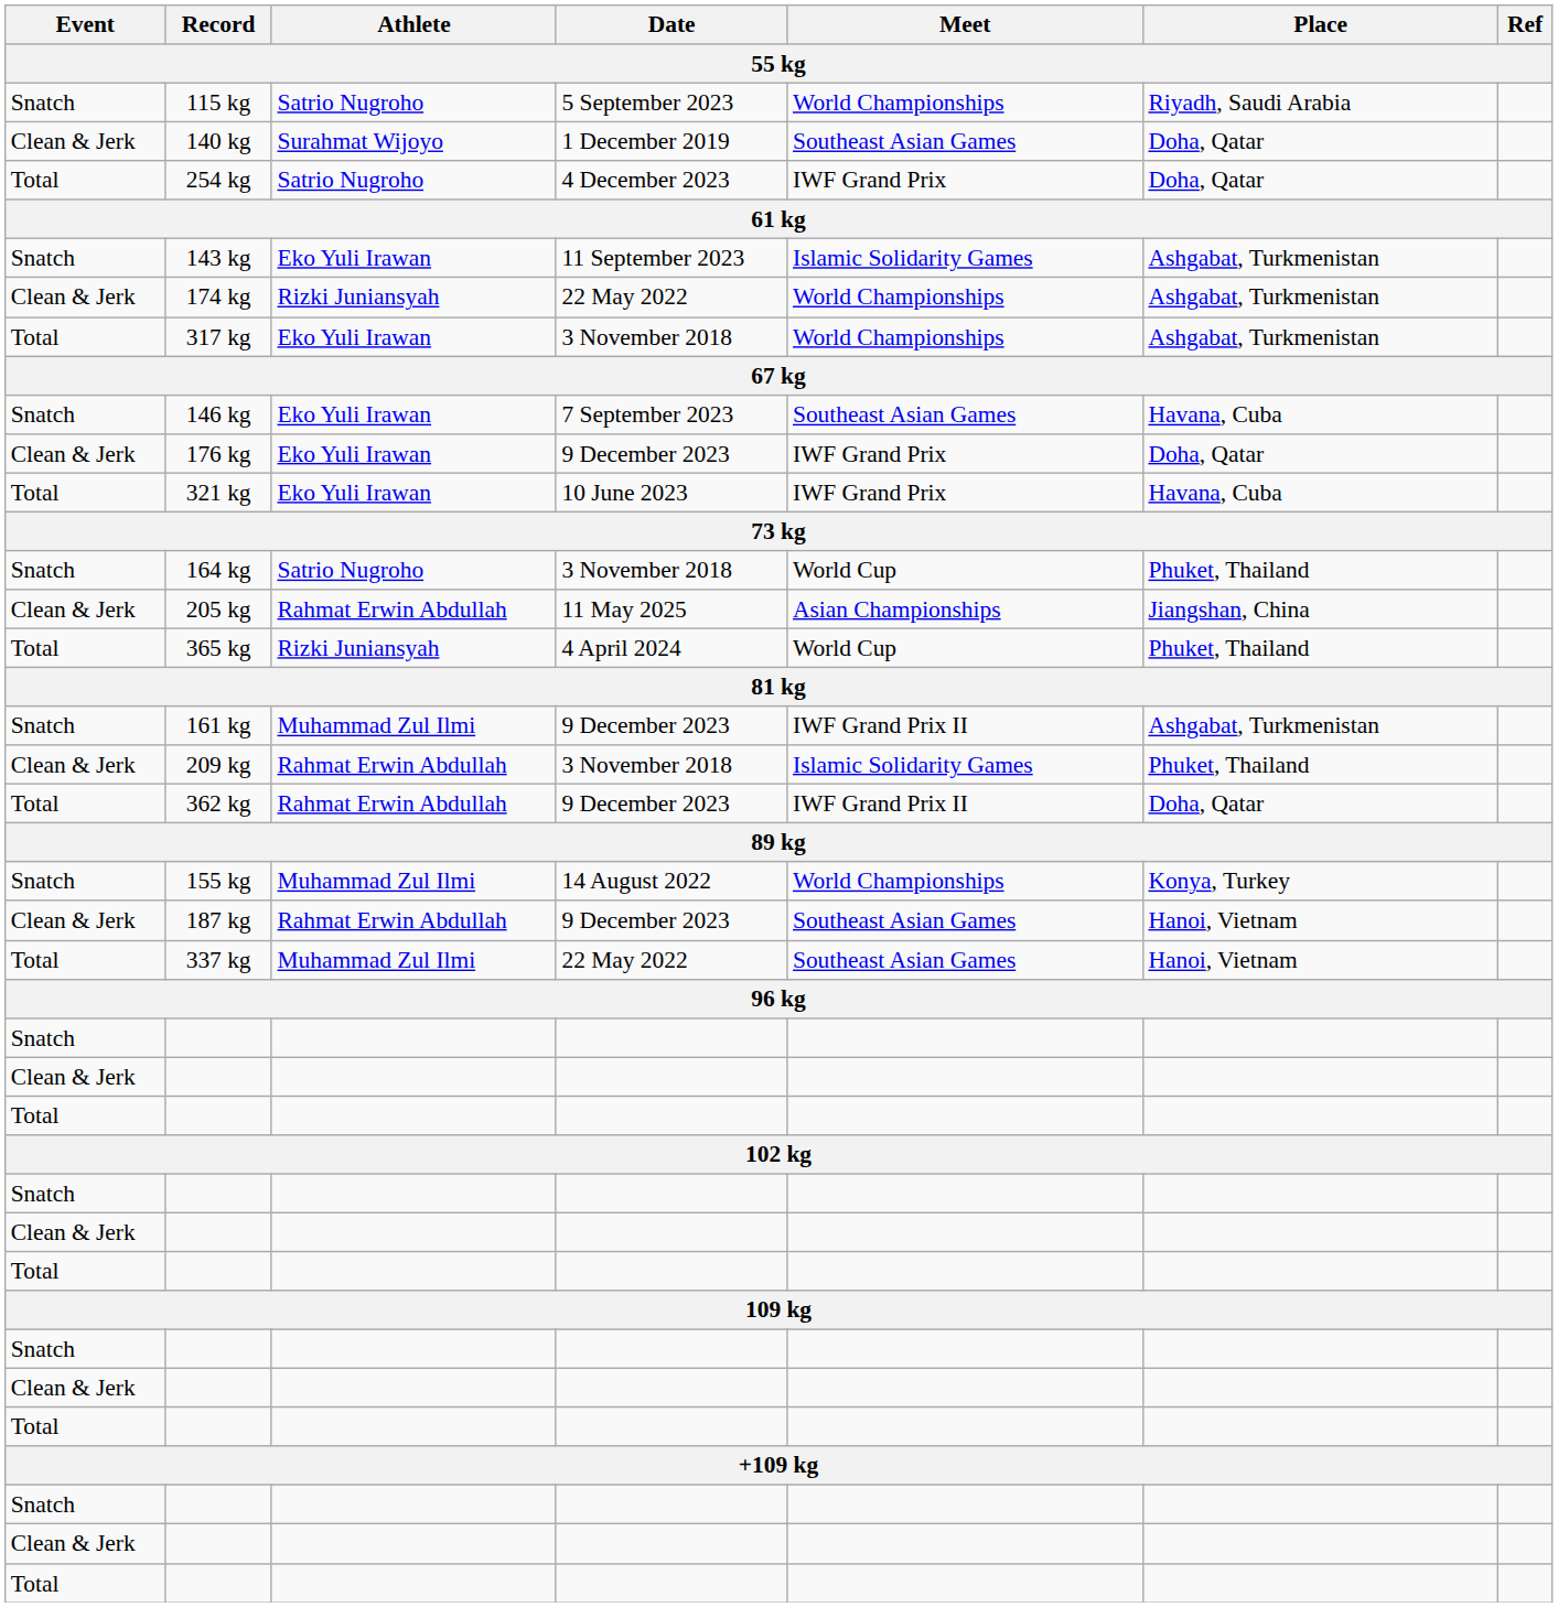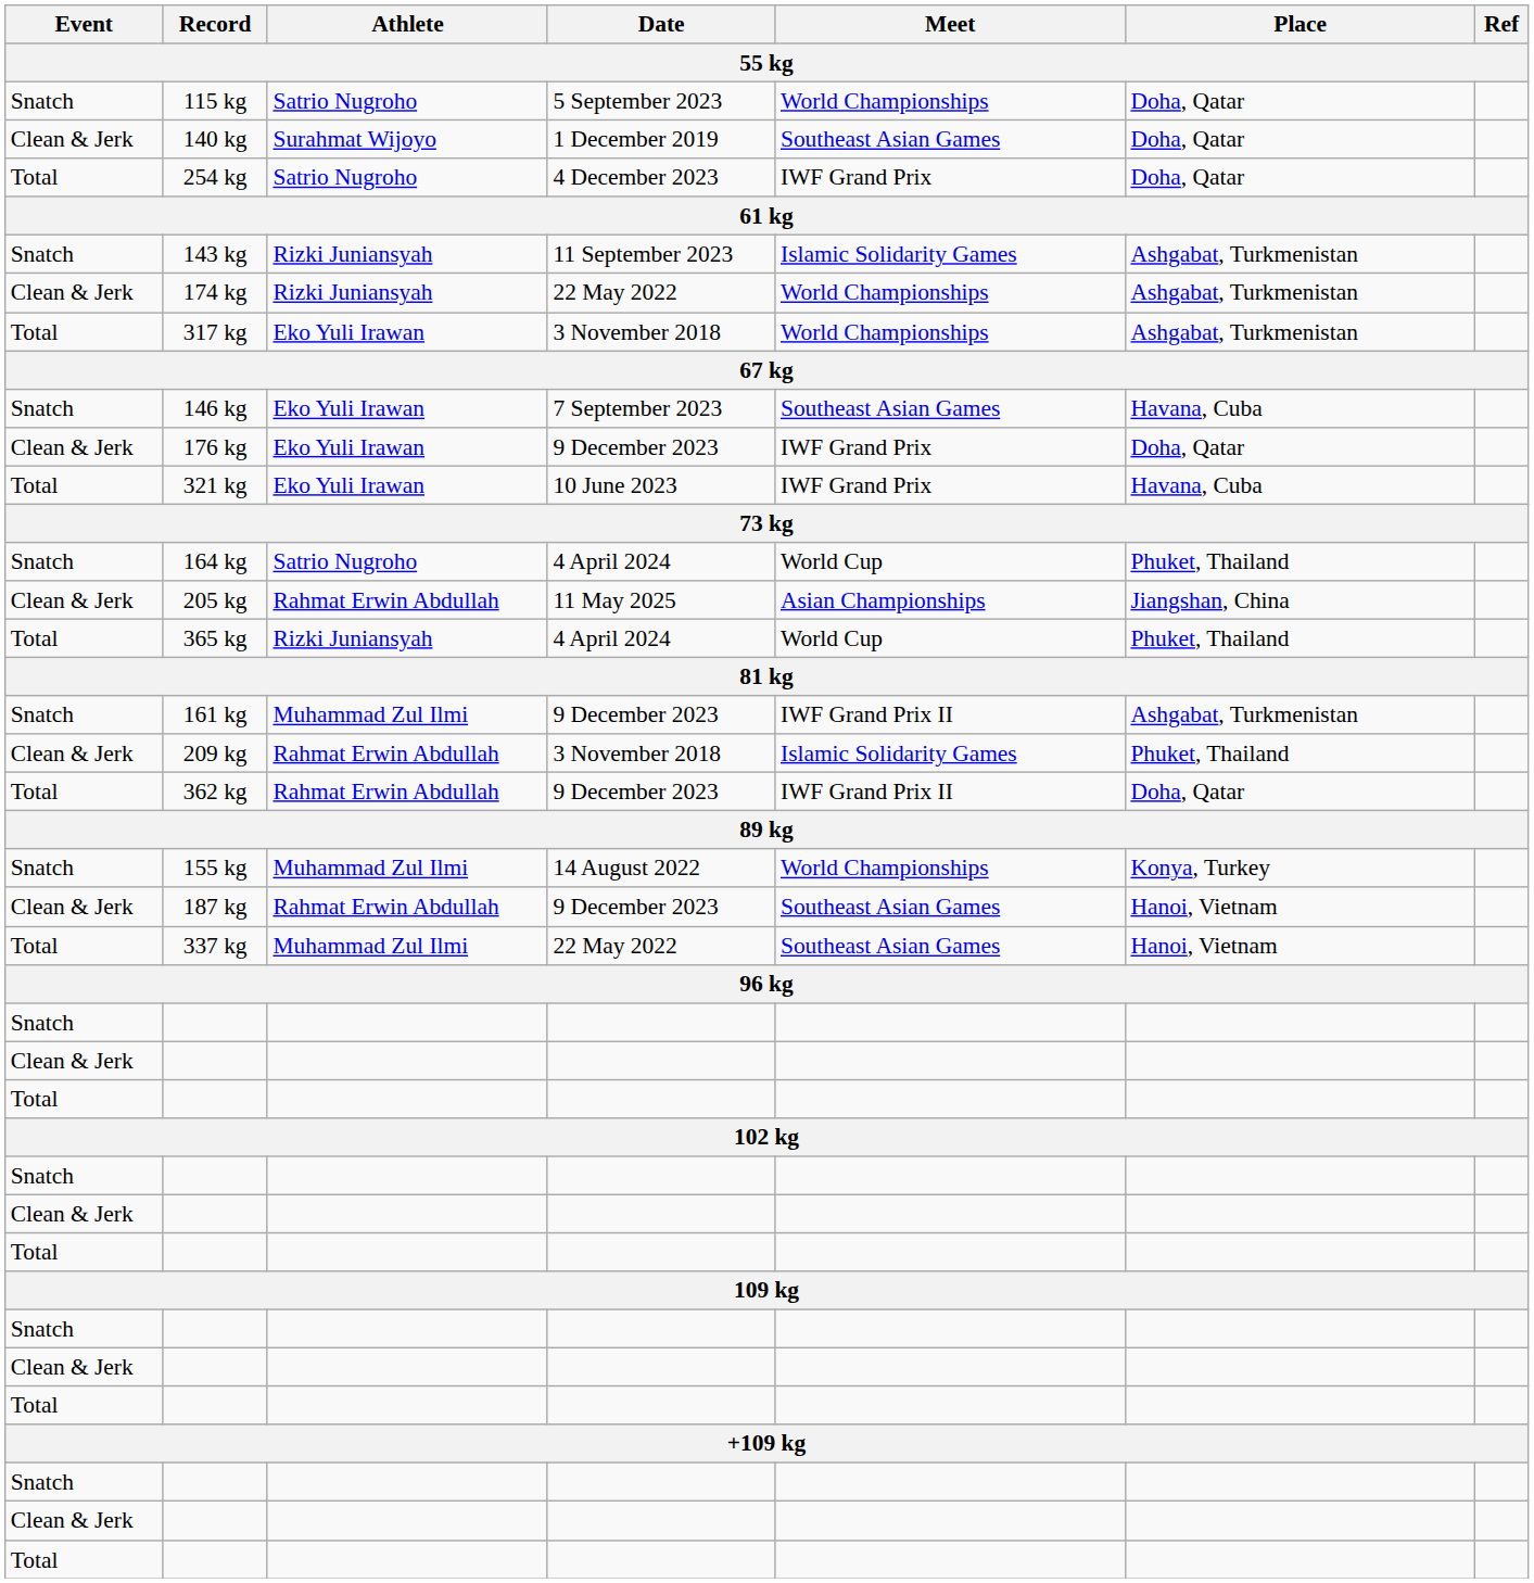115 kg | Place: Riyadh, Saudi Arabia -> Doha, Qatar
143 kg | Athlete: Eko Yuli Irawan -> Rizki Juniansyah
164 kg | Date: 3 November 2018 -> 4 April 2024
